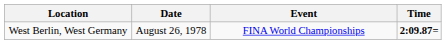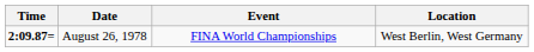columns swapped: Time <-> Location
